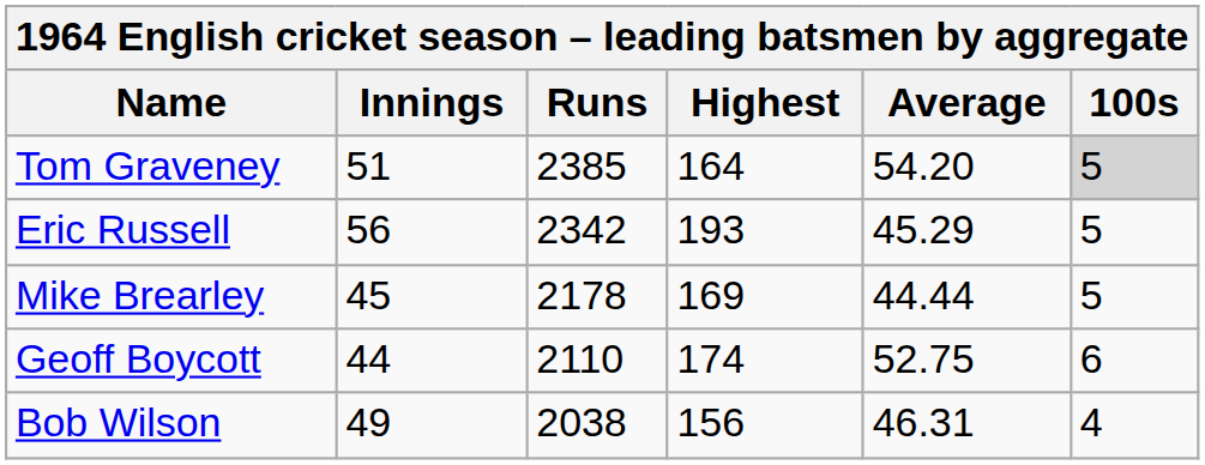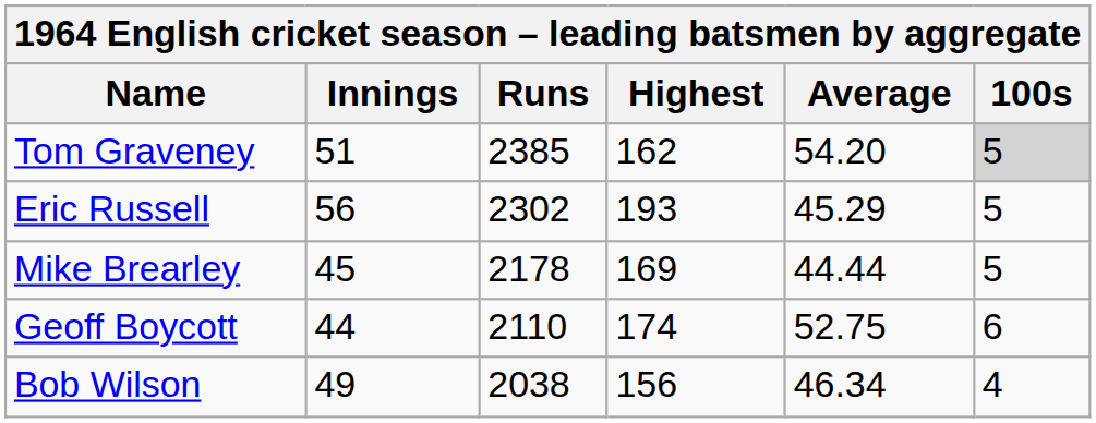Tom Graveney | Highest: 164 -> 162
Eric Russell | Runs: 2342 -> 2302
Bob Wilson | Average: 46.31 -> 46.34
